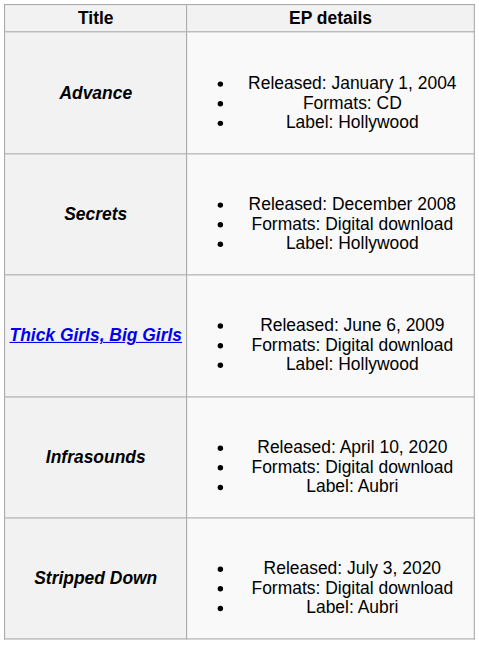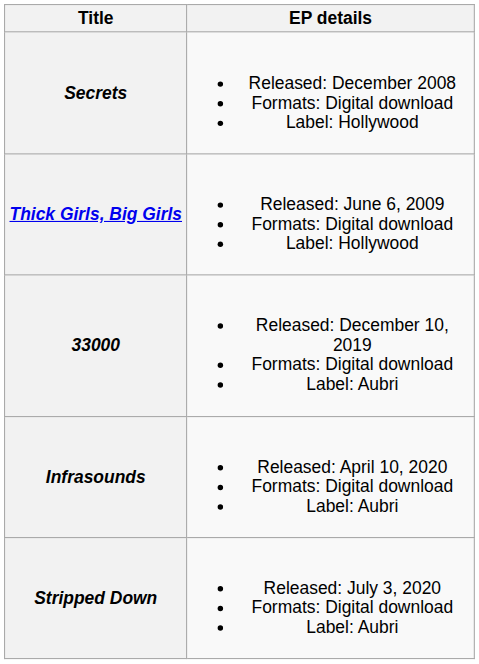- row: Advance | Released: January 1, 2004 Formats: CD Label: Hollywood
+ row: 33000 | Released: December 10, 2019 Formats: Digital download Label: Aubri
